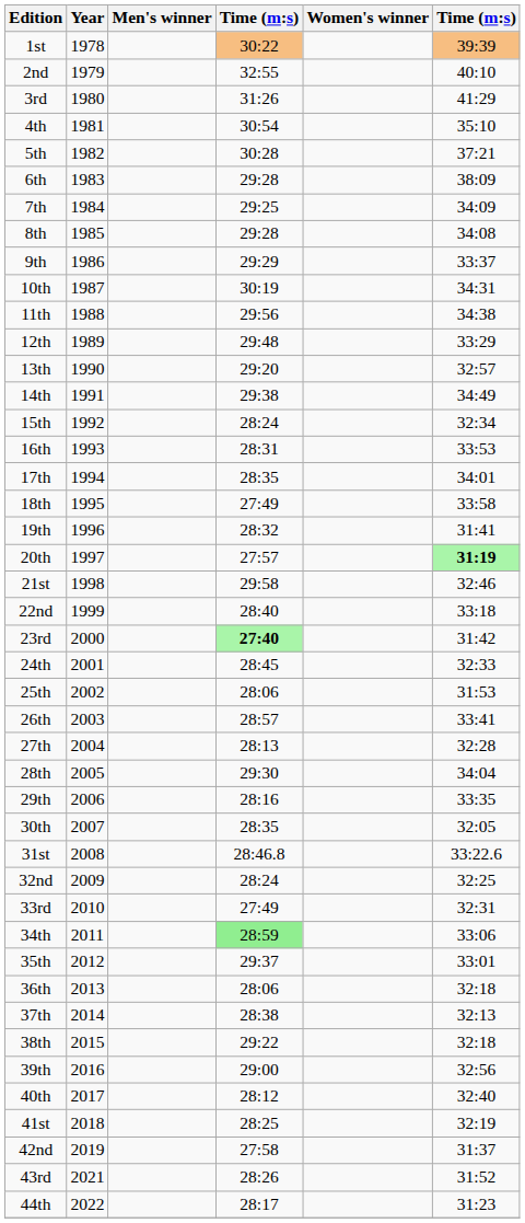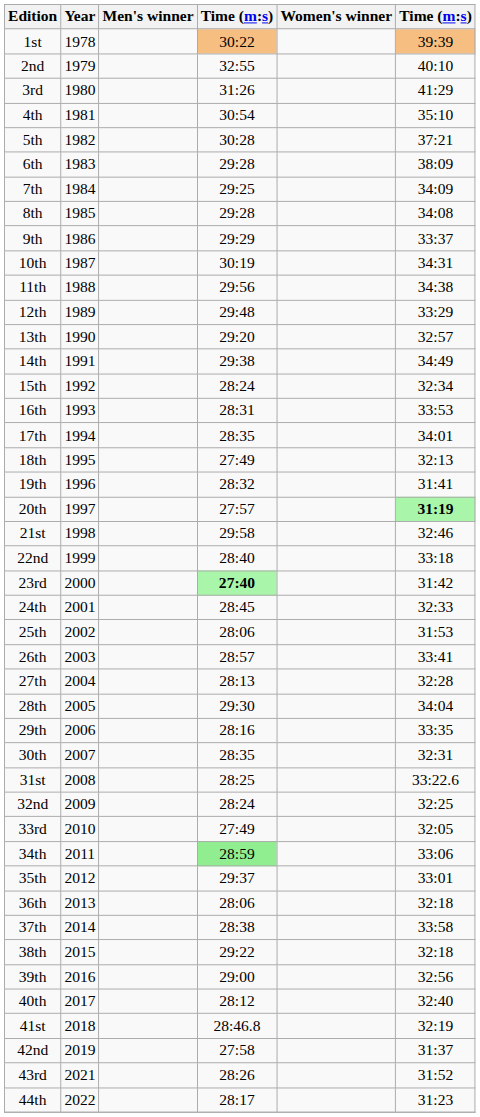18th | column 6: 33:58 -> 32:13
30th | column 6: 32:05 -> 32:31
31st | column 4: 28:46.8 -> 28:25
33rd | column 6: 32:31 -> 32:05
37th | column 6: 32:13 -> 33:58
41st | column 4: 28:25 -> 28:46.8
